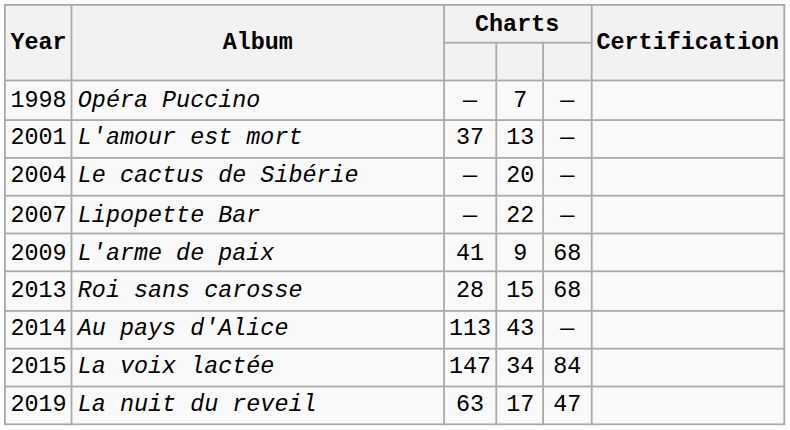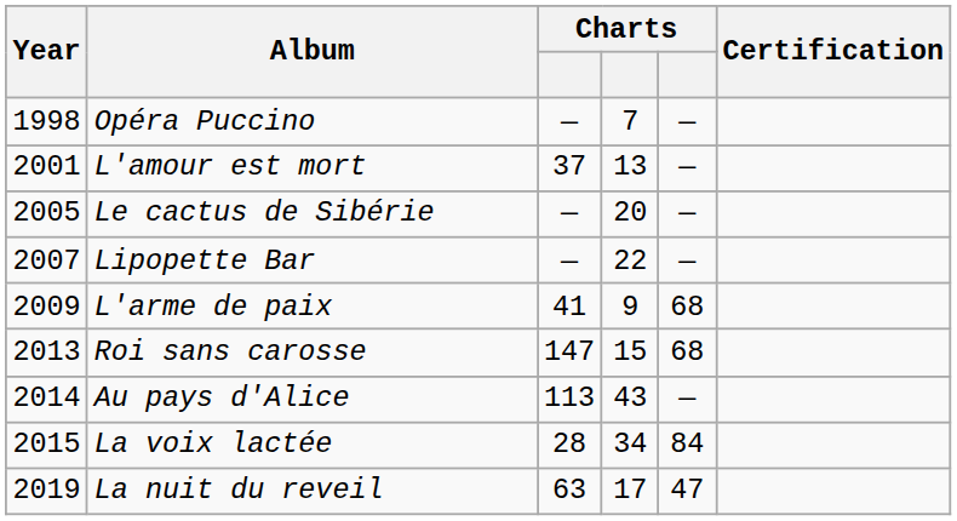Le cactus de Sibérie | Year: 2004 -> 2005
Roi sans carosse | column 3: 28 -> 147
La voix lactée | column 3: 147 -> 28
